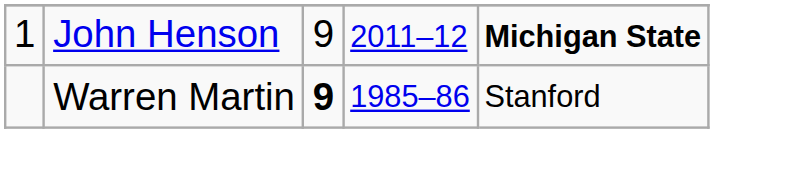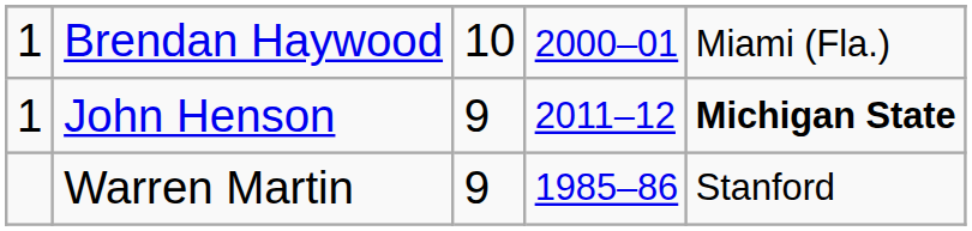+ row: 1 | Brendan Haywood | 10 | 2000–01 | Miami (Fla.)
Warren Martin | column 3: bold -> normal
